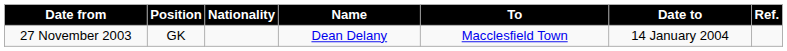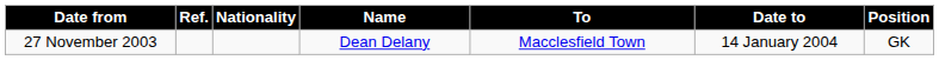columns swapped: Position <-> Ref.
